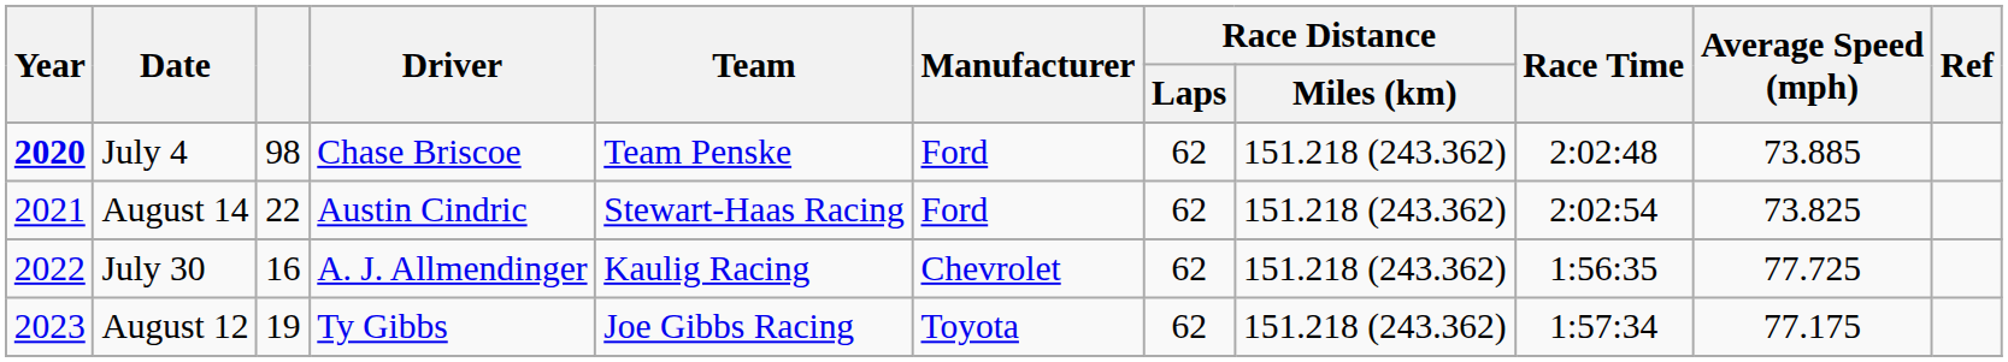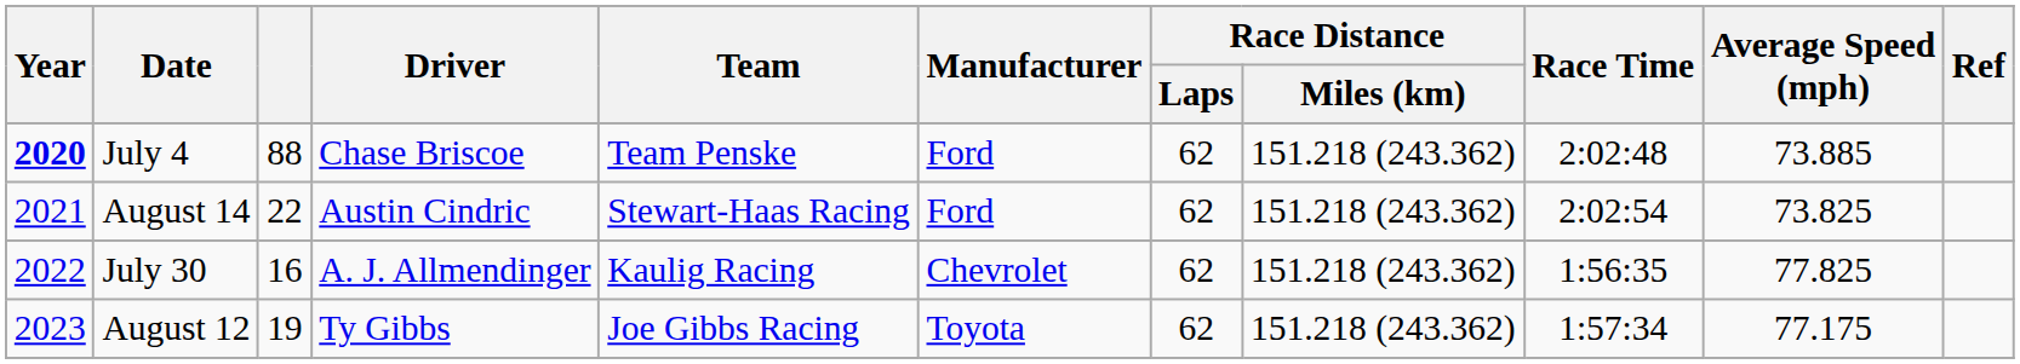July 4 | column 3: 98 -> 88
July 30 | Average Speed (mph): 77.725 -> 77.825
